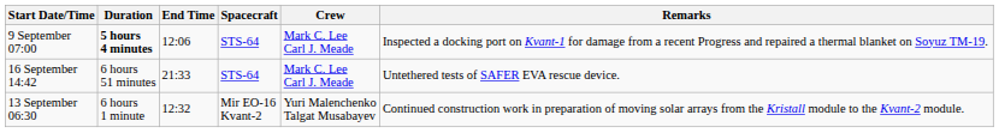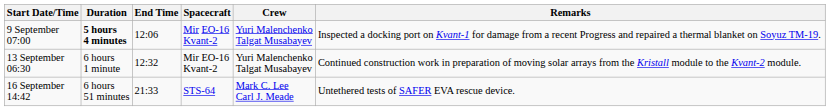9 September 07:00 | Spacecraft: STS-64 -> Mir EO-16 Kvant-2
9 September 07:00 | Crew: Mark C. Lee Carl J. Meade -> Yuri Malenchenko Talgat Musabayev
rows swapped: 13 September 06:30 <-> 16 September 14:42
